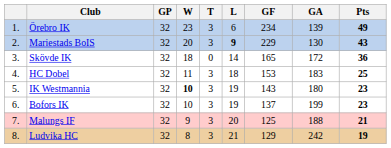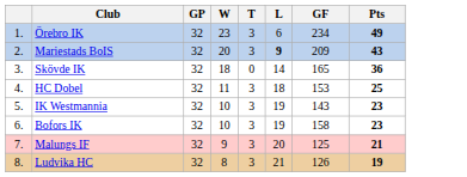- column: GA | 139 | 130 | 172 | 183 | 180 | 199 | 188 | 242
Mariestads BoIS | GF: 229 -> 209
IK Westmannia | W: bold -> normal
Bofors IK | GF: 137 -> 158
Ludvika HC | GF: 129 -> 126
